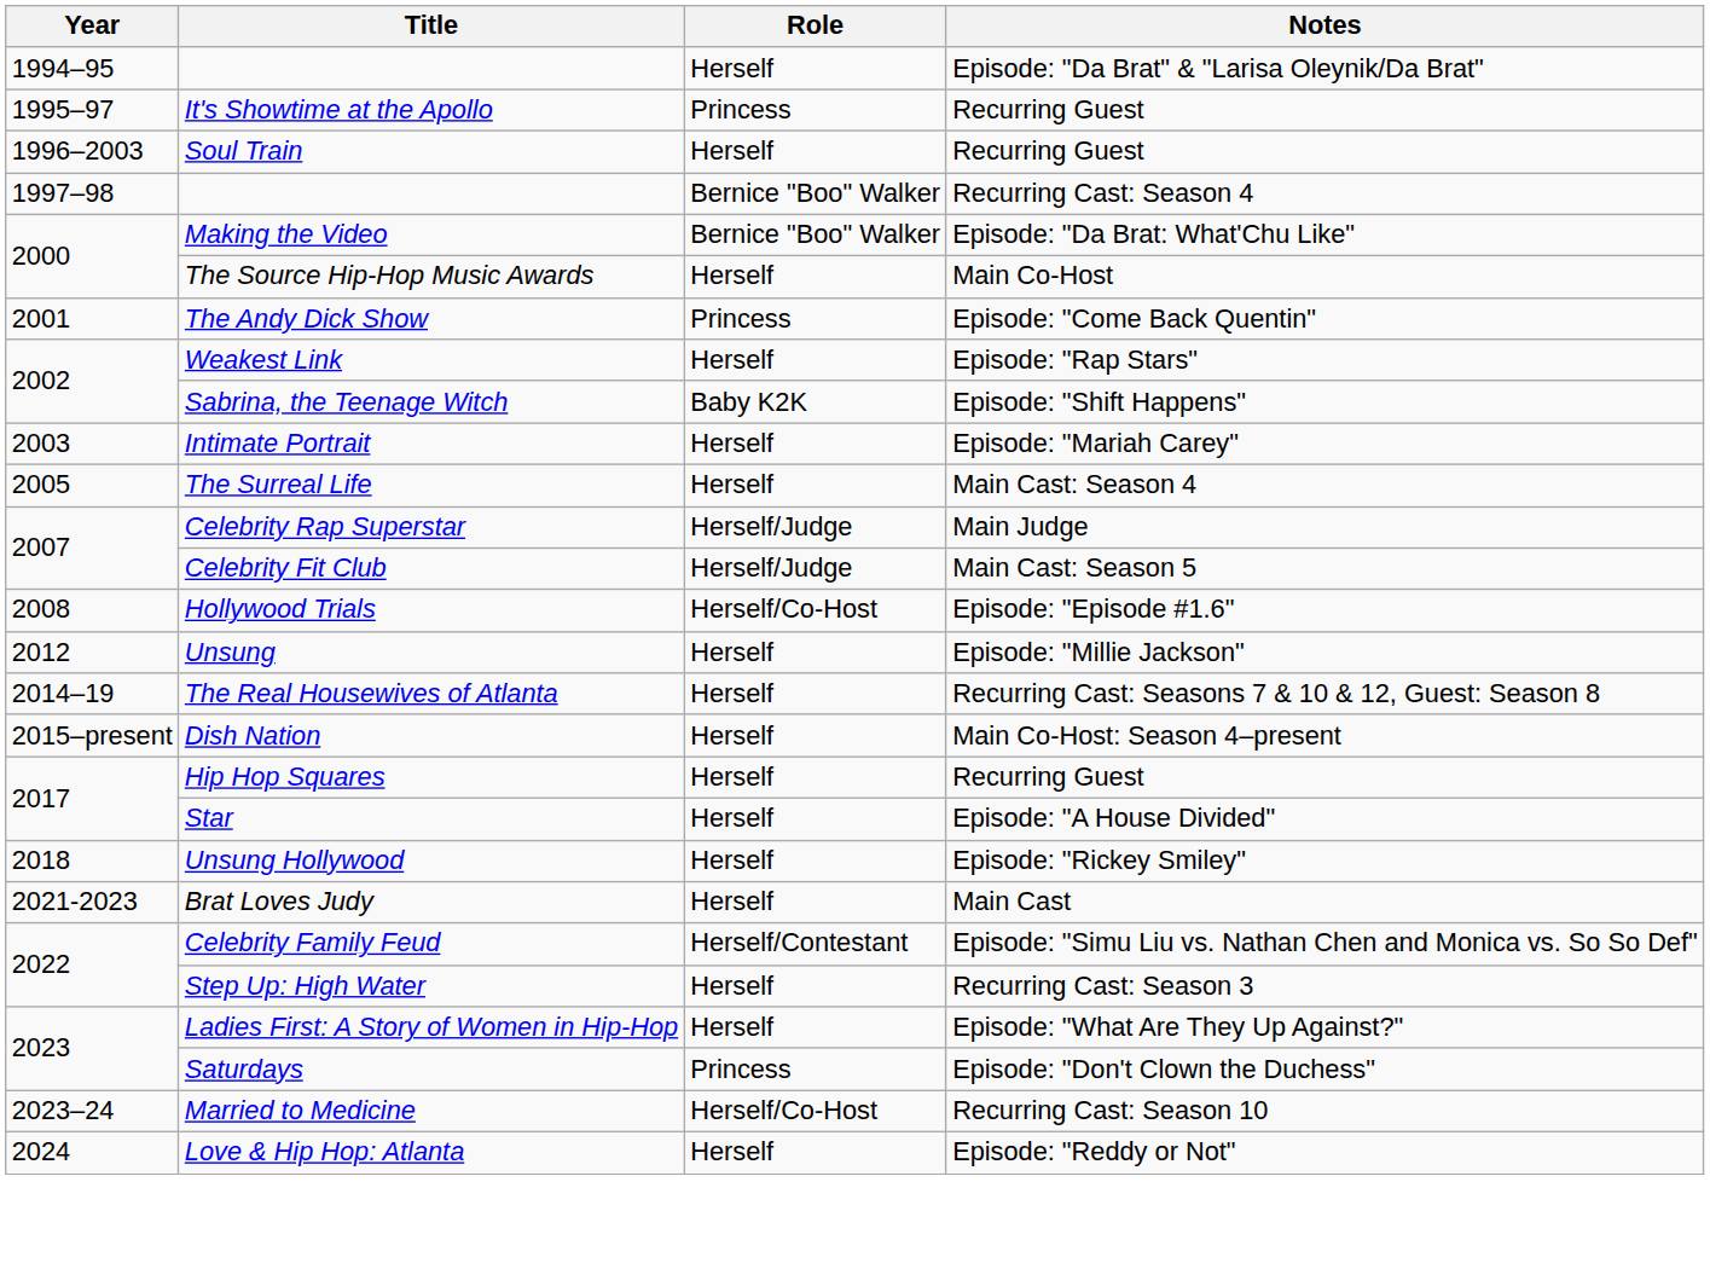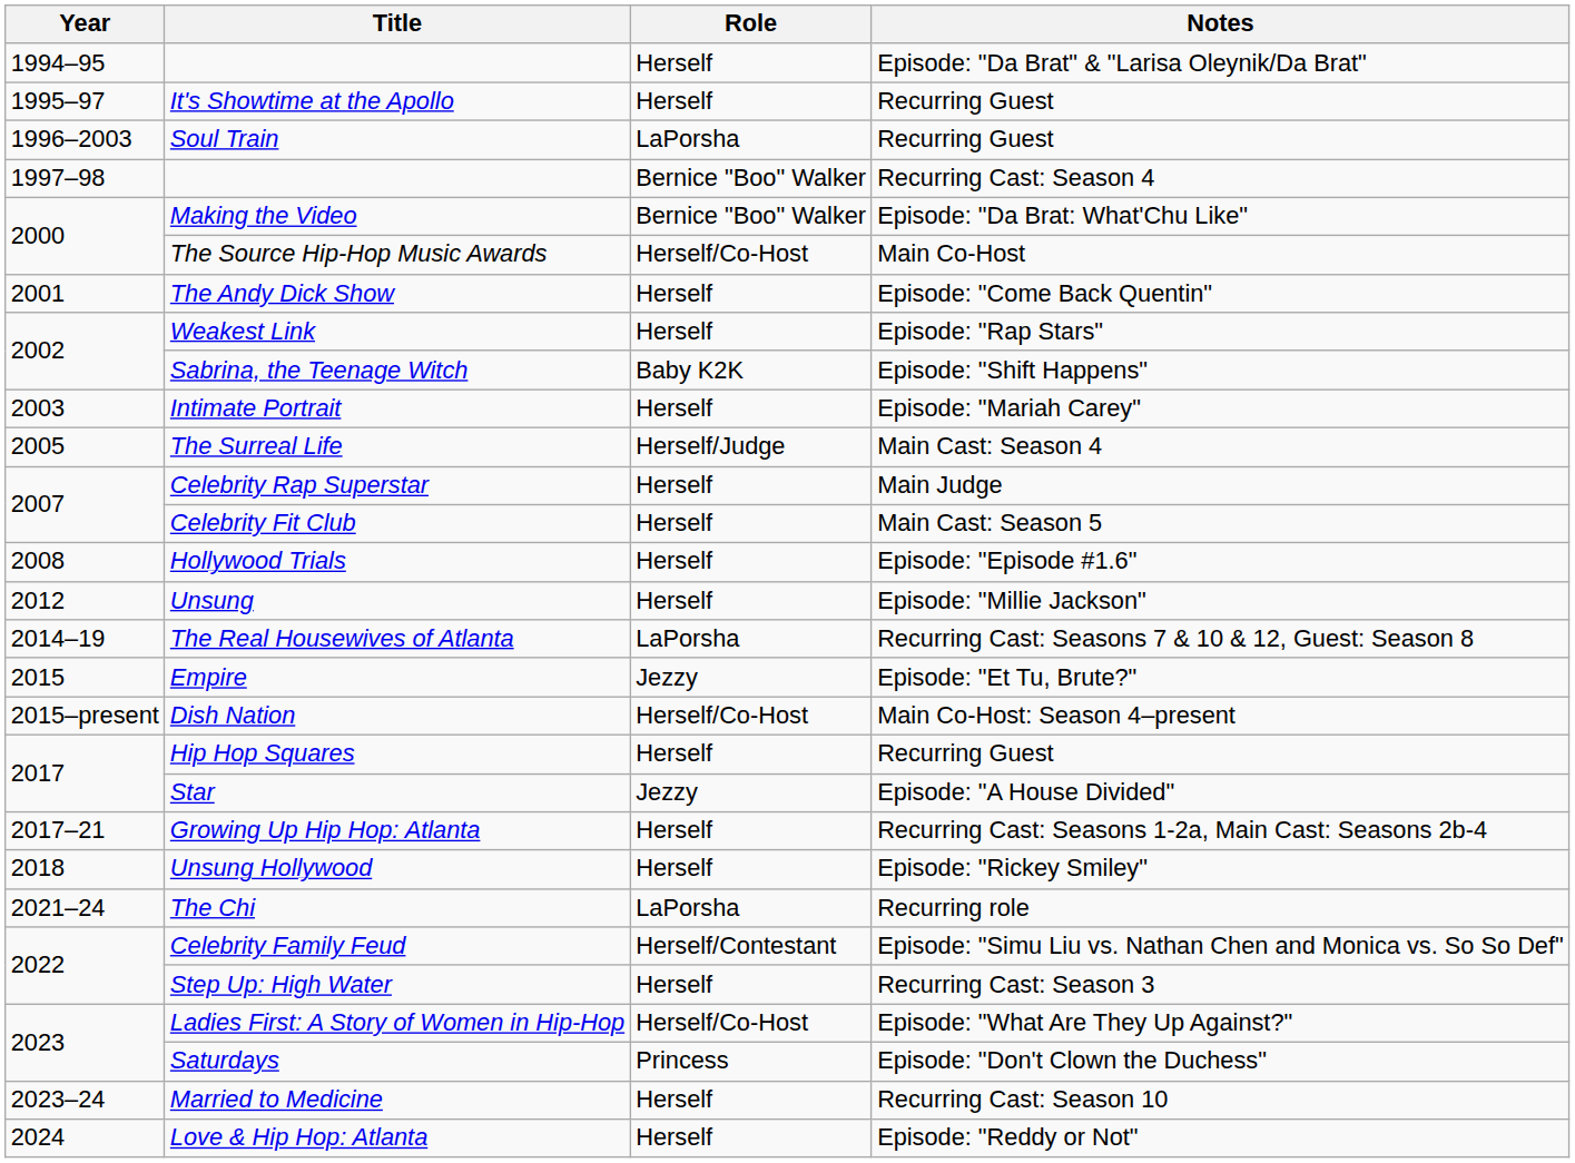It's Showtime at the Apollo | Role: Princess -> Herself
Soul Train | Role: Herself -> LaPorsha
The Source Hip-Hop Music Awards | Role: Herself -> Herself/Co-Host
The Andy Dick Show | Role: Princess -> Herself
The Surreal Life | Role: Herself -> Herself/Judge
Celebrity Rap Superstar | Role: Herself/Judge -> Herself
Celebrity Fit Club | Role: Herself/Judge -> Herself
Hollywood Trials | Role: Herself/Co-Host -> Herself
The Real Housewives of Atlanta | Role: Herself -> LaPorsha
+ row: 2015 | Empire | Jezzy | Episode: "Et Tu, Brute?"
Dish Nation | Role: Herself -> Herself/Co-Host
Star | Role: Herself -> Jezzy
+ row: 2017–21 | Growing Up Hip Hop: Atlanta | Herself | Recurring Cast: Seasons 1-2a, Main Cast: Seasons 2b-4
+ row: 2021–24 | The Chi | LaPorsha | Recurring role
- row: 2021-2023 | Brat Loves Judy | Herself | Main Cast
Ladies First: A Story of Women in Hip-Hop | Role: Herself -> Herself/Co-Host
Married to Medicine | Role: Herself/Co-Host -> Herself
